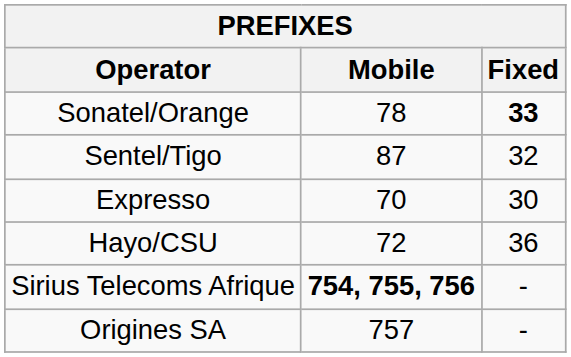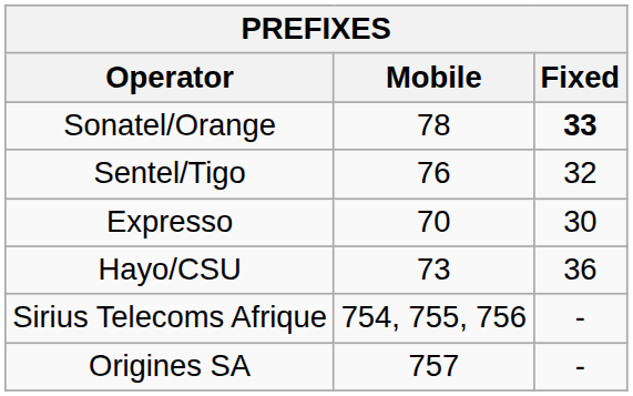Sentel/Tigo | Mobile: 87 -> 76
Hayo/CSU | Mobile: 72 -> 73
Sirius Telecoms Afrique | Mobile: bold -> normal
